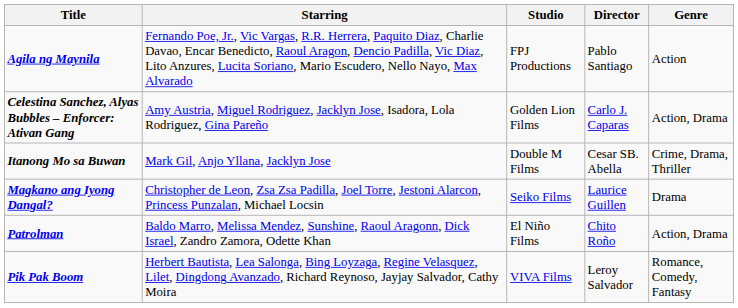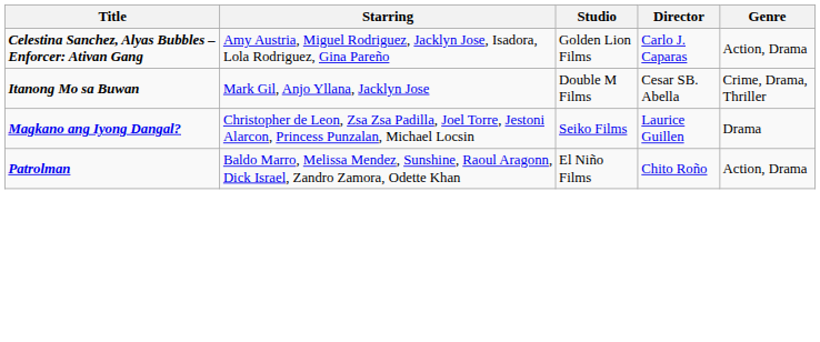- row: Agila ng Maynila | Fernando Poe, Jr., Vic Vargas, R.R. Herrera, Paquito Diaz, Charlie Davao, Encar Benedicto, Raoul Aragon, Dencio Padilla, Vic Diaz, Lito Anzures, Lucita Soriano, Mario Escudero, Nello Nayo, Max Alvarado | FPJ Productions | Pablo Santiago | Action
- row: Pik Pak Boom | Herbert Bautista, Lea Salonga, Bing Loyzaga, Regine Velasquez, Lilet, Dingdong Avanzado, Richard Reynoso, Jayjay Salvador, Cathy Moira | VIVA Films | Leroy Salvador | Romance, Comedy, Fantasy
